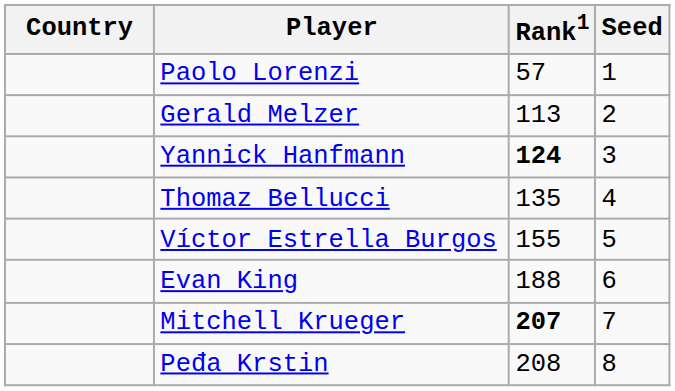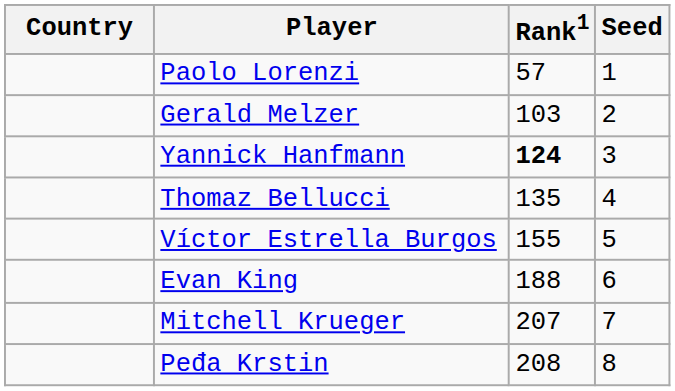Gerald Melzer | Rank1: 113 -> 103
Mitchell Krueger | Rank1: bold -> normal
